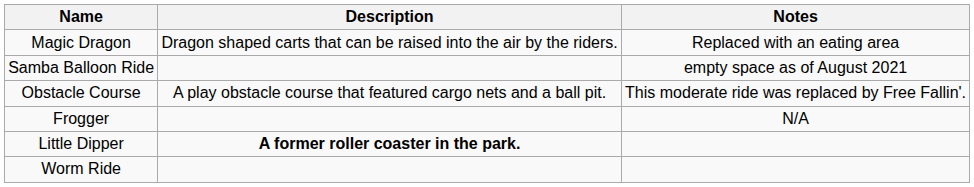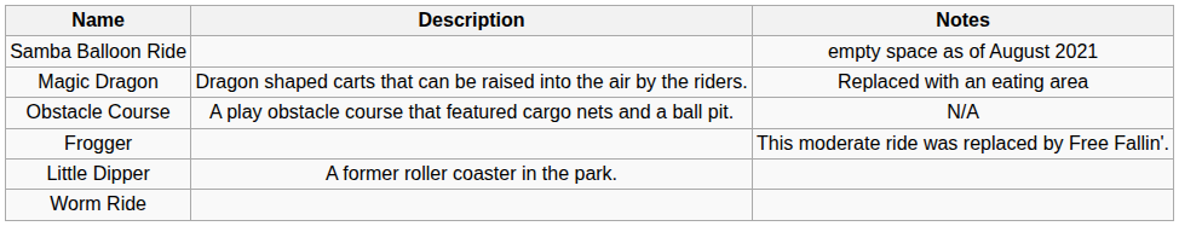rows swapped: Magic Dragon <-> Samba Balloon Ride
Obstacle Course | Notes: This moderate ride was replaced by Free Fallin'. -> N/A
Frogger | Notes: N/A -> This moderate ride was replaced by Free Fallin'.
Little Dipper | Description: bold -> normal
